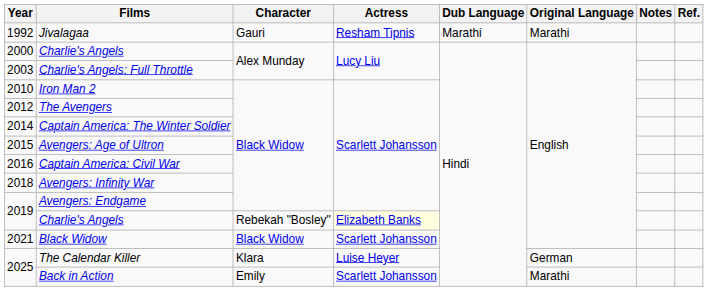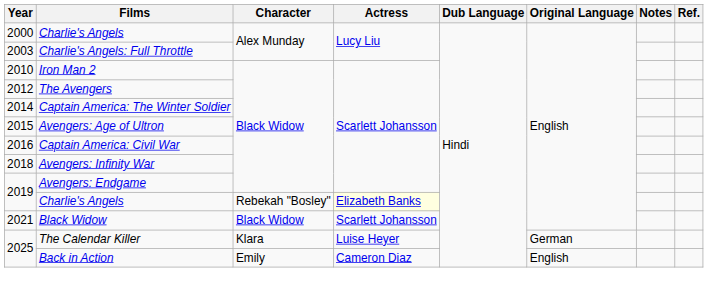- row: 1992 | Jivalagaa | Gauri | Resham Tipnis | Marathi | Marathi
Back in Action | Actress: Scarlett Johansson -> Cameron Diaz
Back in Action | Original Language: Marathi -> English
